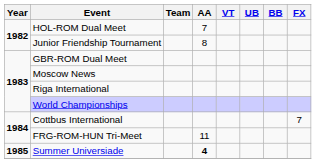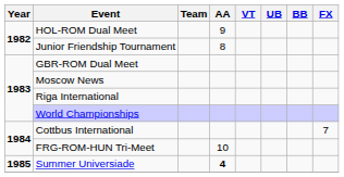HOL-ROM Dual Meet | AA: 7 -> 9
FRG-ROM-HUN Tri-Meet | AA: 11 -> 10
